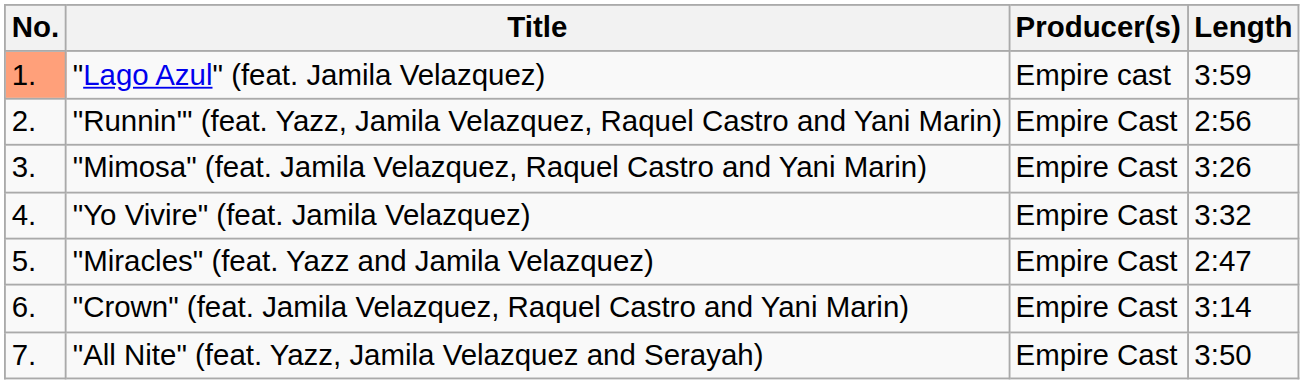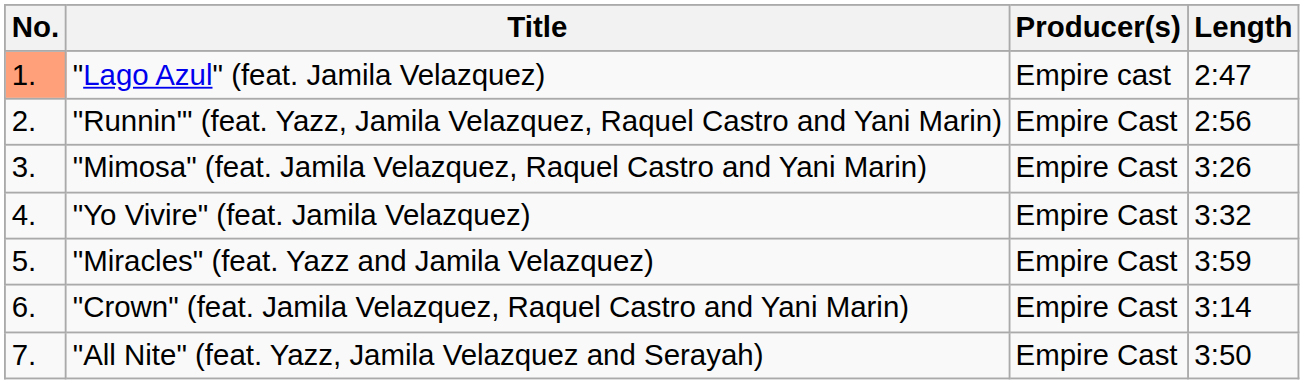"Lago Azul" (feat. Jamila Velazquez) | Length: 3:59 -> 2:47
"Miracles" (feat. Yazz and Jamila Velazquez) | Length: 2:47 -> 3:59
